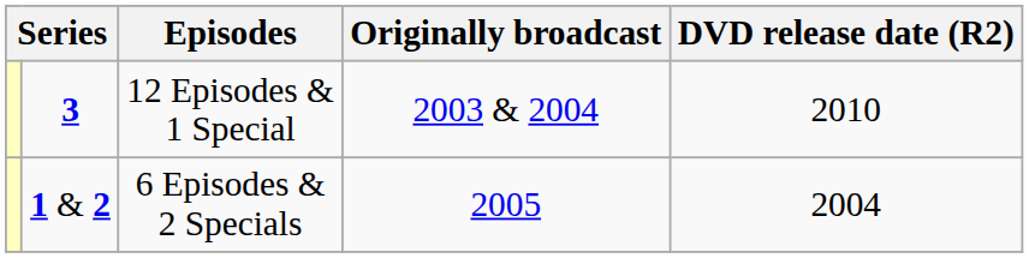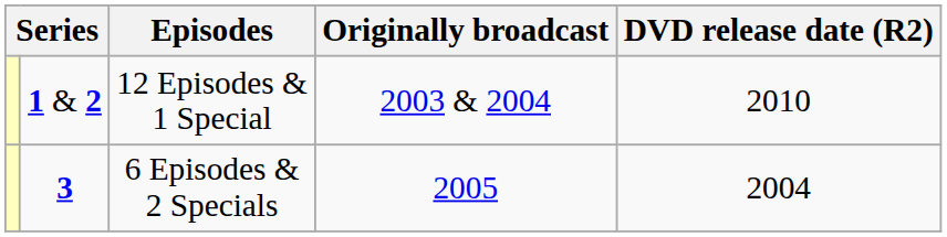12 Episodes & 1 Special | column 2: 3 -> 1 & 2
6 Episodes & 2 Specials | column 2: 1 & 2 -> 3
